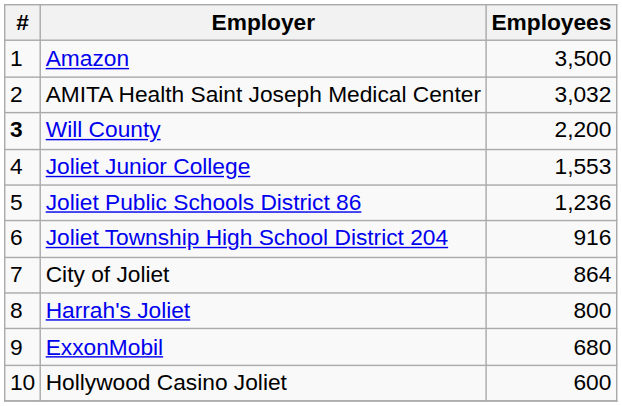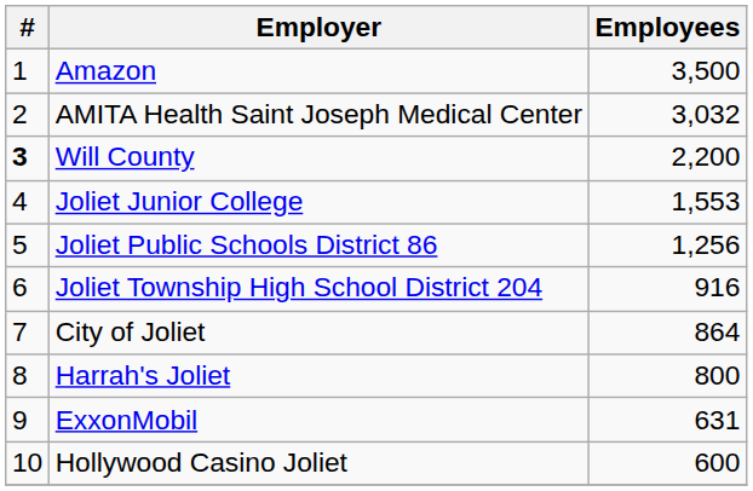Joliet Public Schools District 86 | Employees: 1,236 -> 1,256
ExxonMobil | Employees: 680 -> 631
